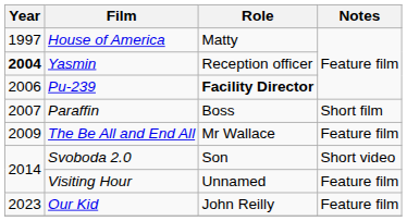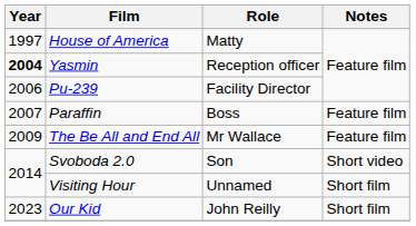Pu-239 | Role: bold -> normal
Paraffin | Notes: Short film -> Feature film
Visiting Hour | Notes: Feature film -> Short film
Our Kid | Notes: Feature film -> Short film
